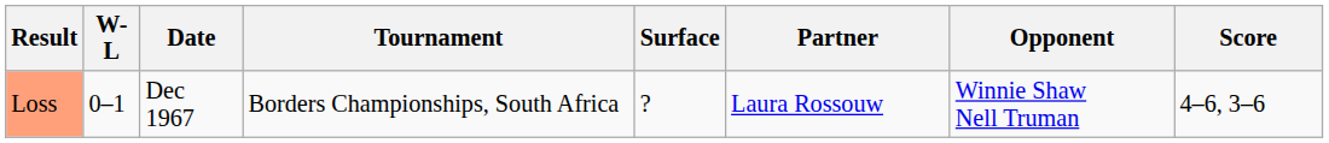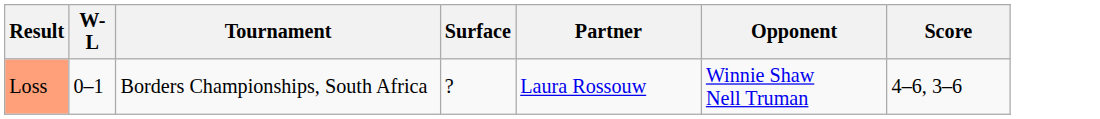- column: Date | Dec 1967
